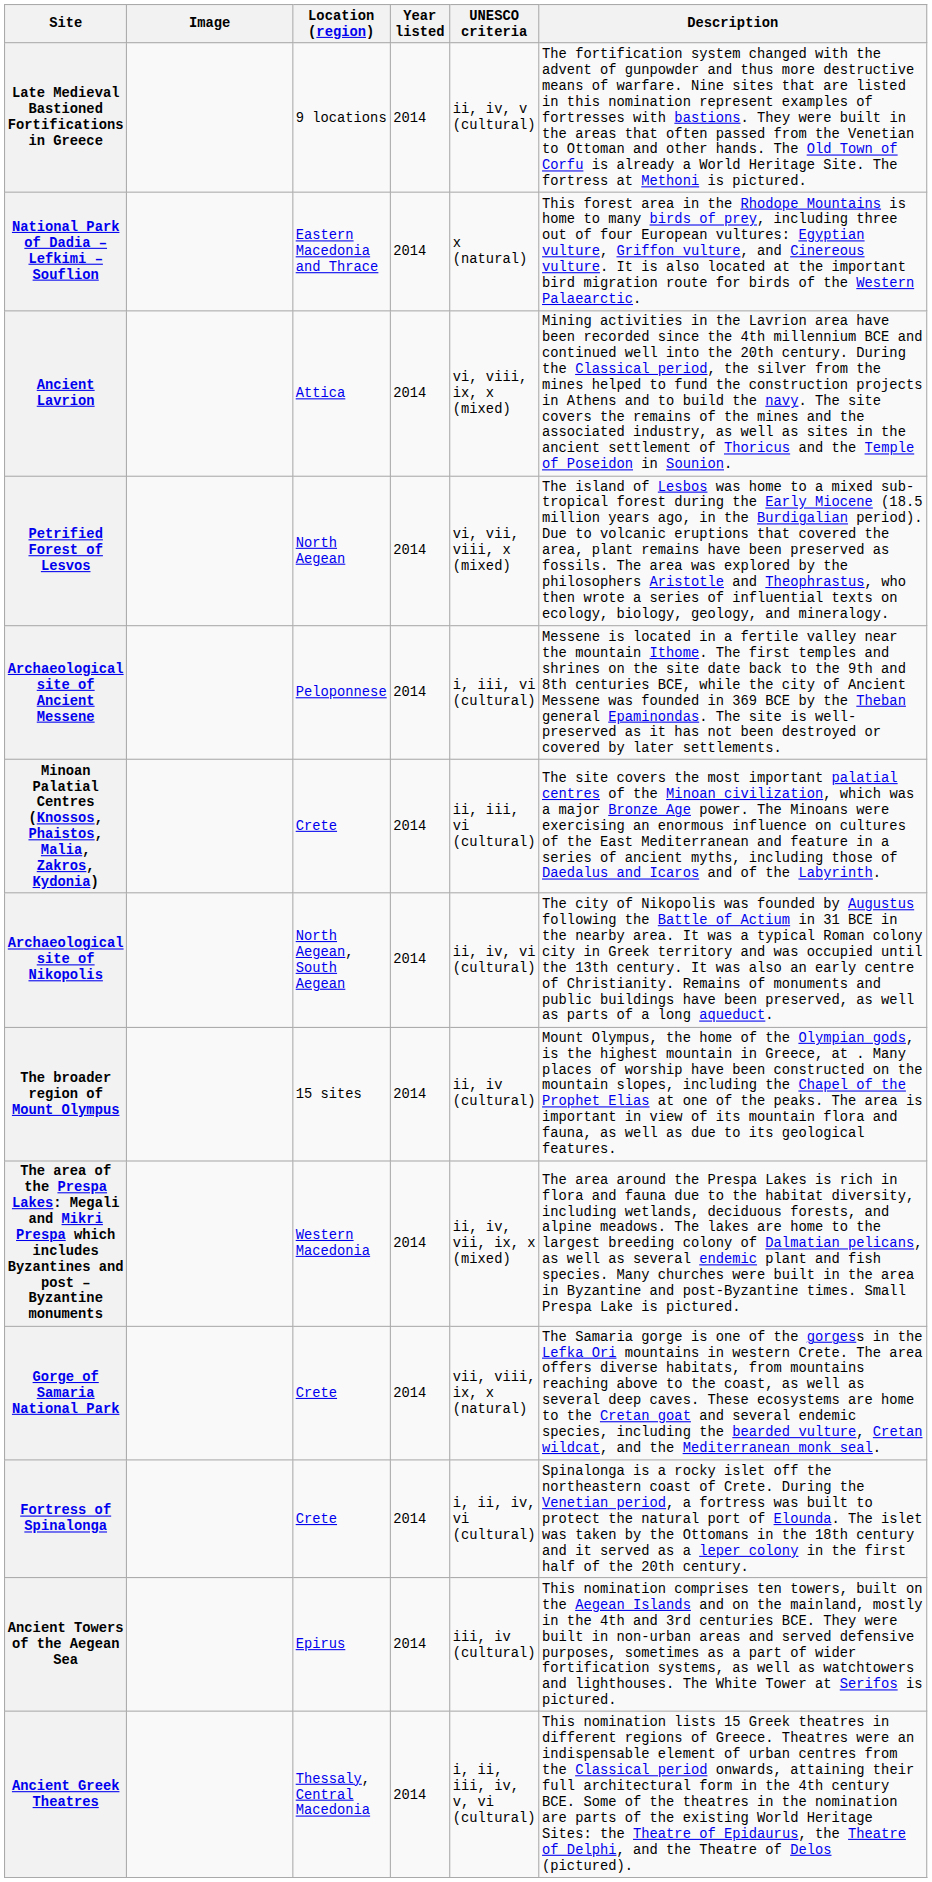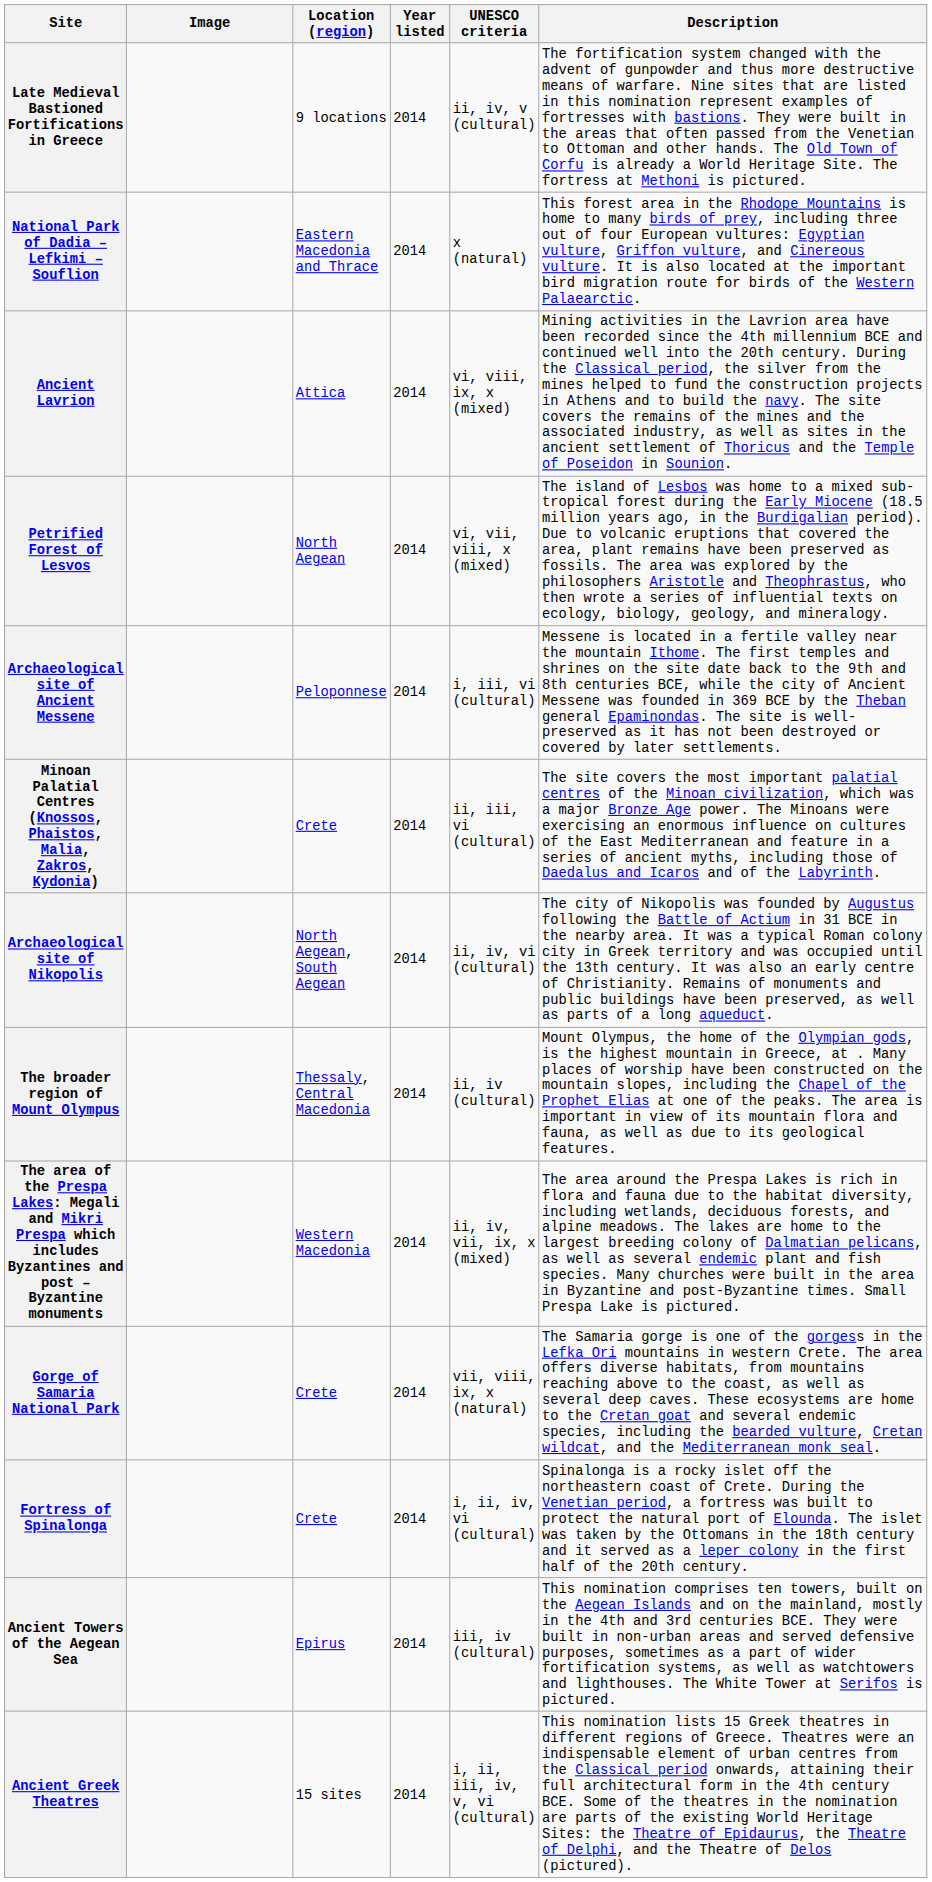The broader region of Mount Olympus | Location (region): 15 sites -> Thessaly, Central Macedonia
Ancient Greek Theatres | Location (region): Thessaly, Central Macedonia -> 15 sites
